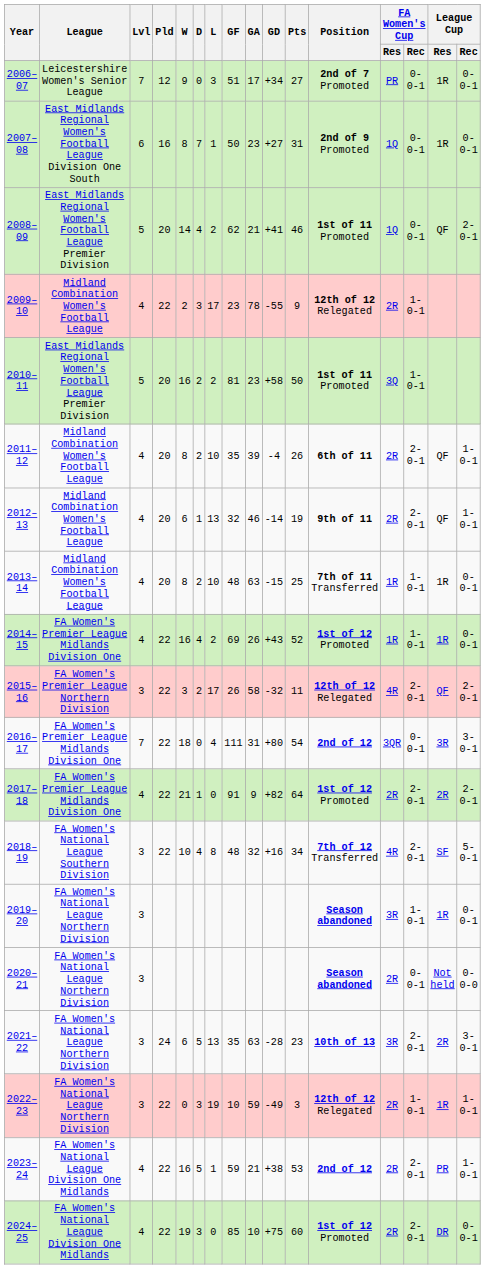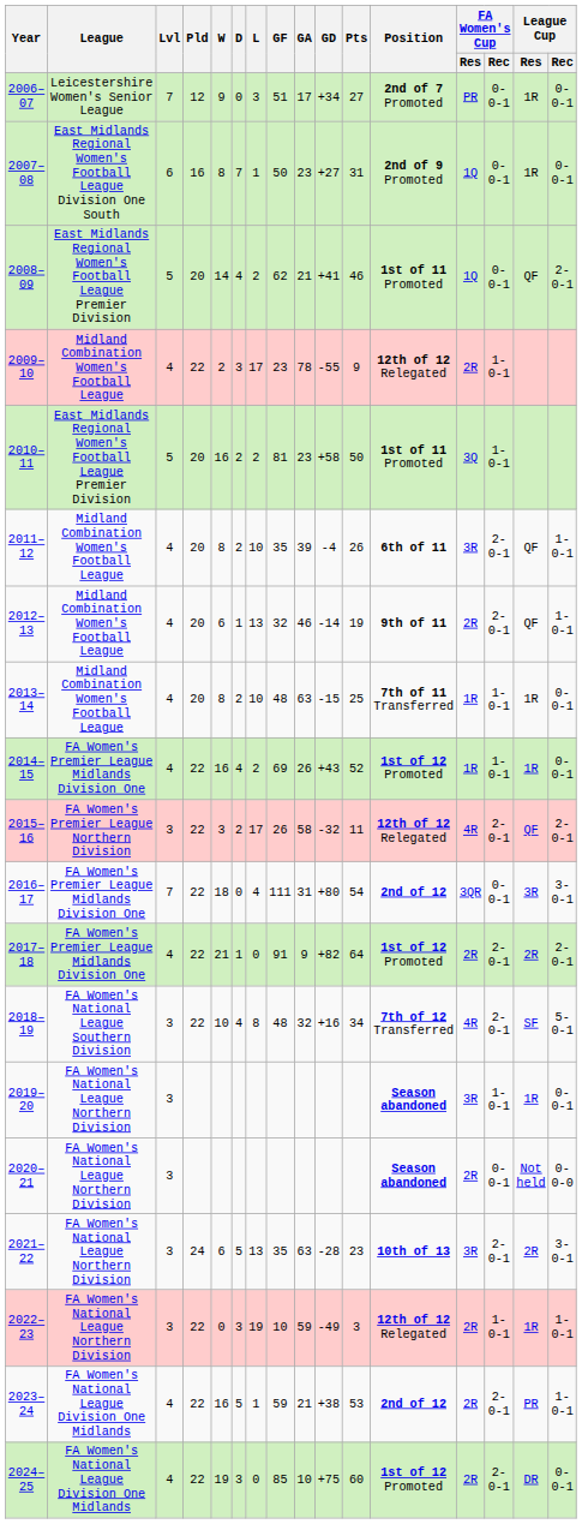2011–12 | FA Women's Cup / Res: 2R -> 3R
